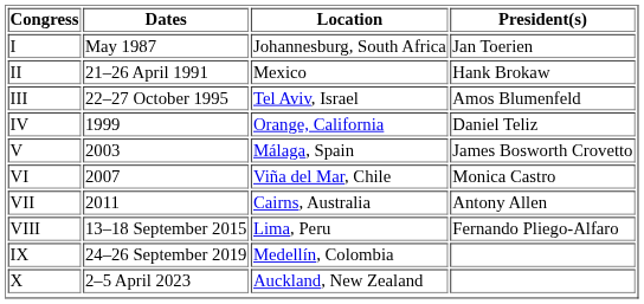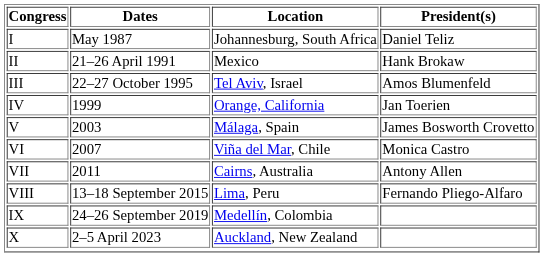I | President(s): Jan Toerien -> Daniel Teliz
IV | President(s): Daniel Teliz -> Jan Toerien
